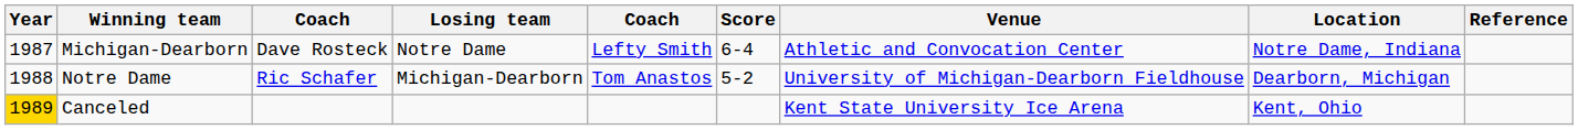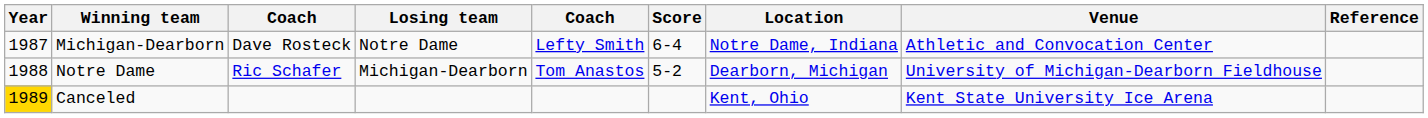columns swapped: Location <-> Venue
